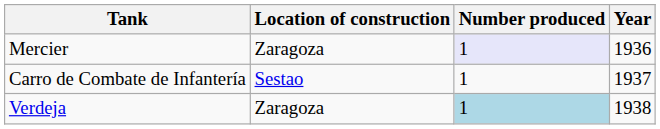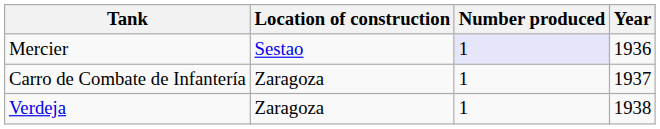Mercier | Location of construction: Zaragoza -> Sestao
Carro de Combate de Infantería | Location of construction: Sestao -> Zaragoza
Verdeja | Number produced: lightblue background -> no background
